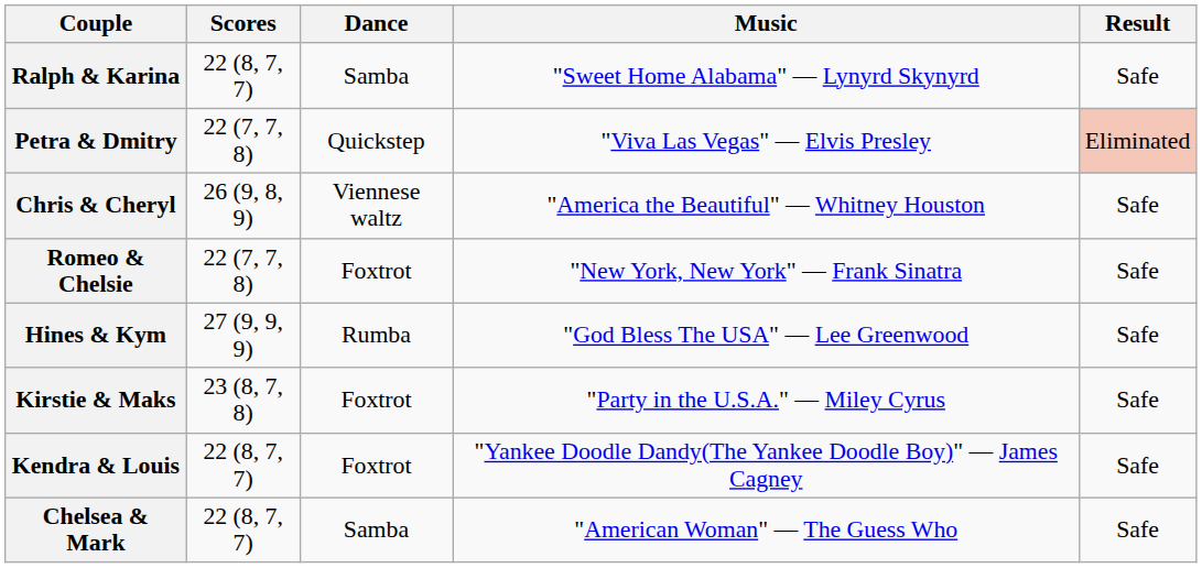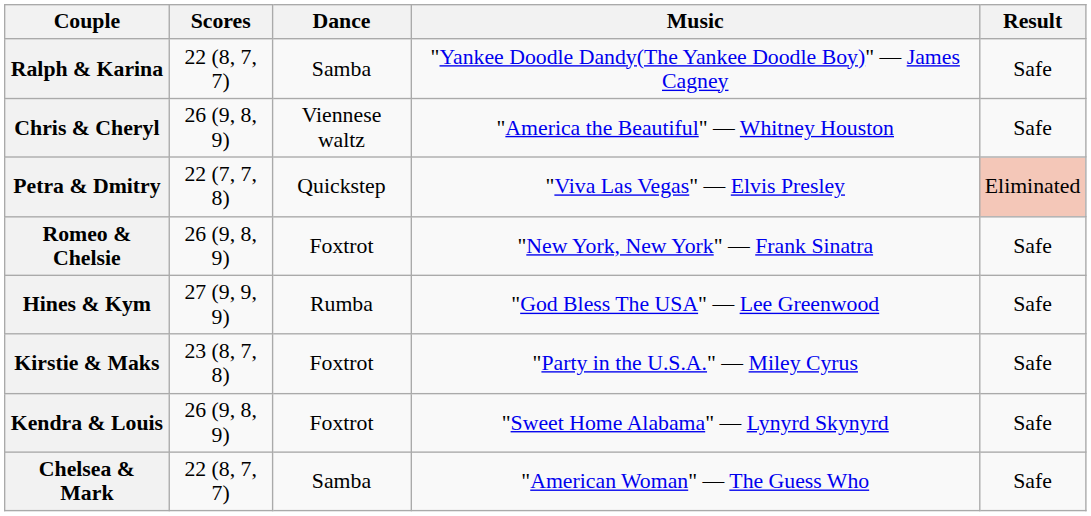Ralph & Karina | Music: "Sweet Home Alabama" — Lynyrd Skynyrd -> "Yankee Doodle Dandy(The Yankee Doodle Boy)" — James Cagney
rows swapped: Chris & Cheryl <-> Petra & Dmitry
Romeo & Chelsie | Scores: 22 (7, 7, 8) -> 26 (9, 8, 9)
Kendra & Louis | Scores: 22 (8, 7, 7) -> 26 (9, 8, 9)
Kendra & Louis | Music: "Yankee Doodle Dandy(The Yankee Doodle Boy)" — James Cagney -> "Sweet Home Alabama" — Lynyrd Skynyrd
